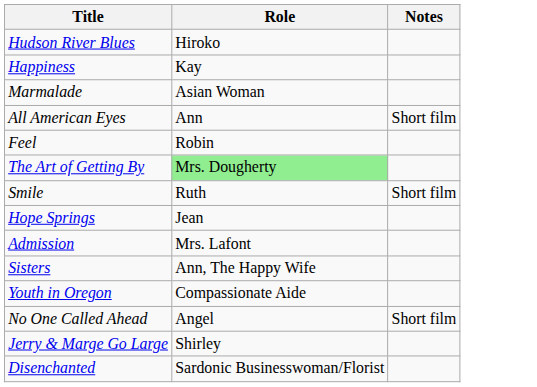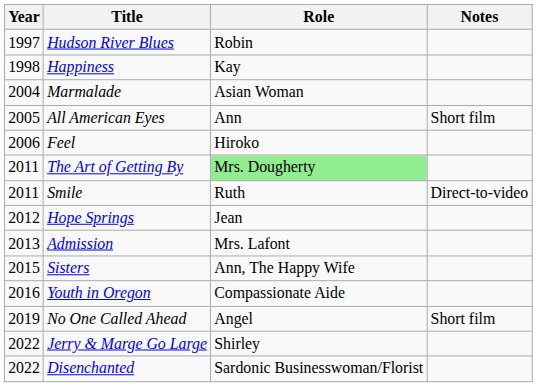+ column: Year | 1997 | 1998 | 2004 | 2005 | 2006 | 2011 | 2011 | 2012 | 2013 | 2015 | 2016 | 2019 | 2022 | 2022
Hudson River Blues | Role: Hiroko -> Robin
Feel | Role: Robin -> Hiroko
Smile | Notes: Short film -> Direct-to-video
